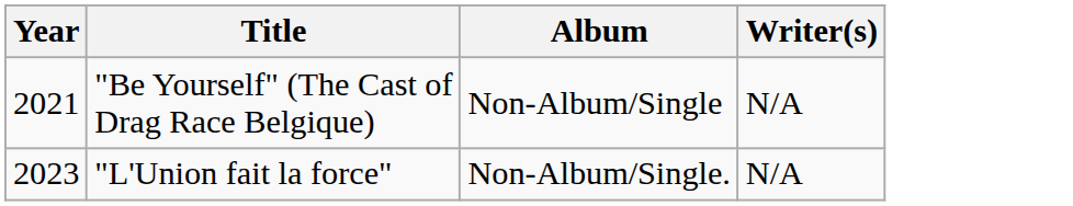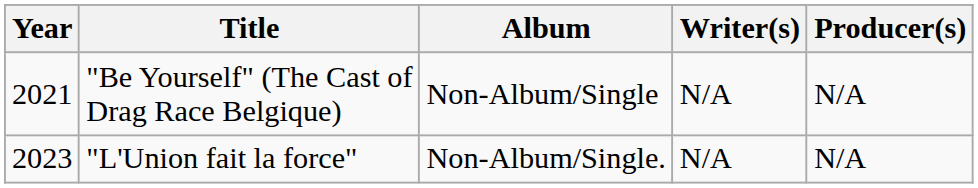+ column: Producer(s) | N/A | N/A
